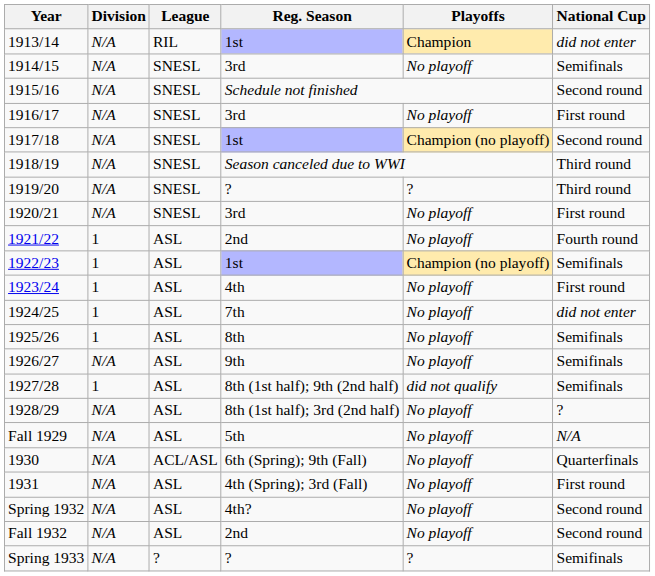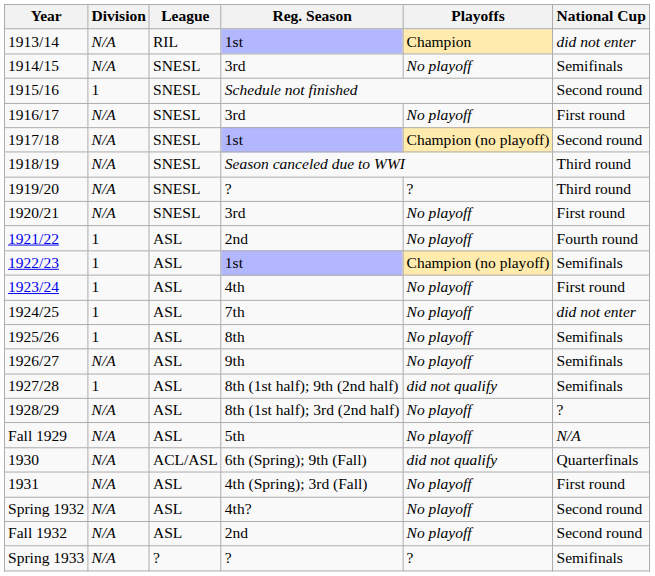1915/16 | Division: N/A -> 1
1930 | Playoffs: No playoff -> did not qualify
